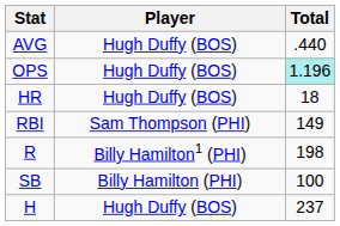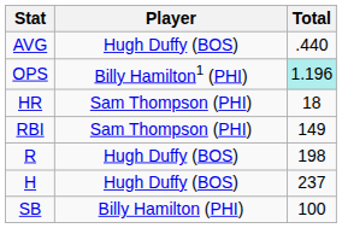OPS | Player: Hugh Duffy (BOS) -> Billy Hamilton1 (PHI)
HR | Player: Hugh Duffy (BOS) -> Sam Thompson (PHI)
R | Player: Billy Hamilton1 (PHI) -> Hugh Duffy (BOS)
rows swapped: H <-> SB
